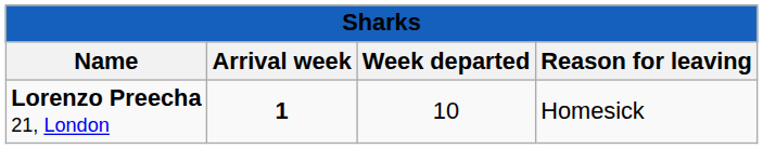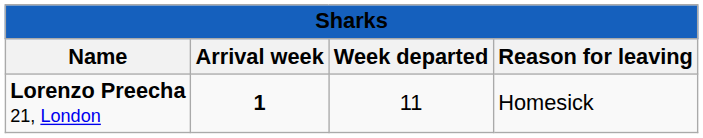Lorenzo Preecha 21, London | column 3: 10 -> 11
